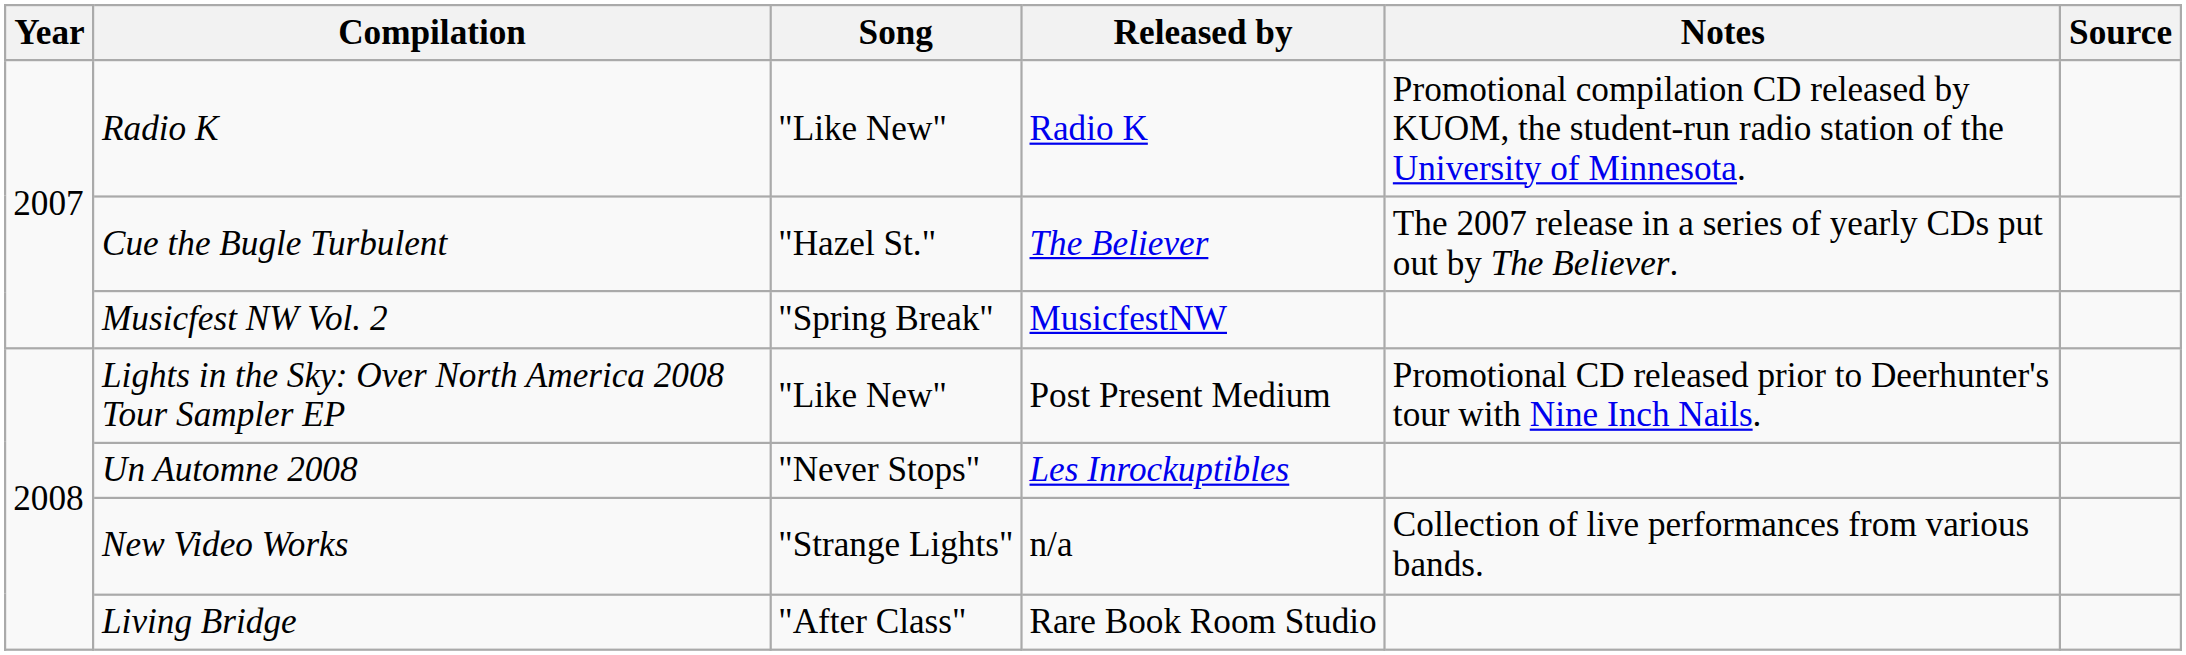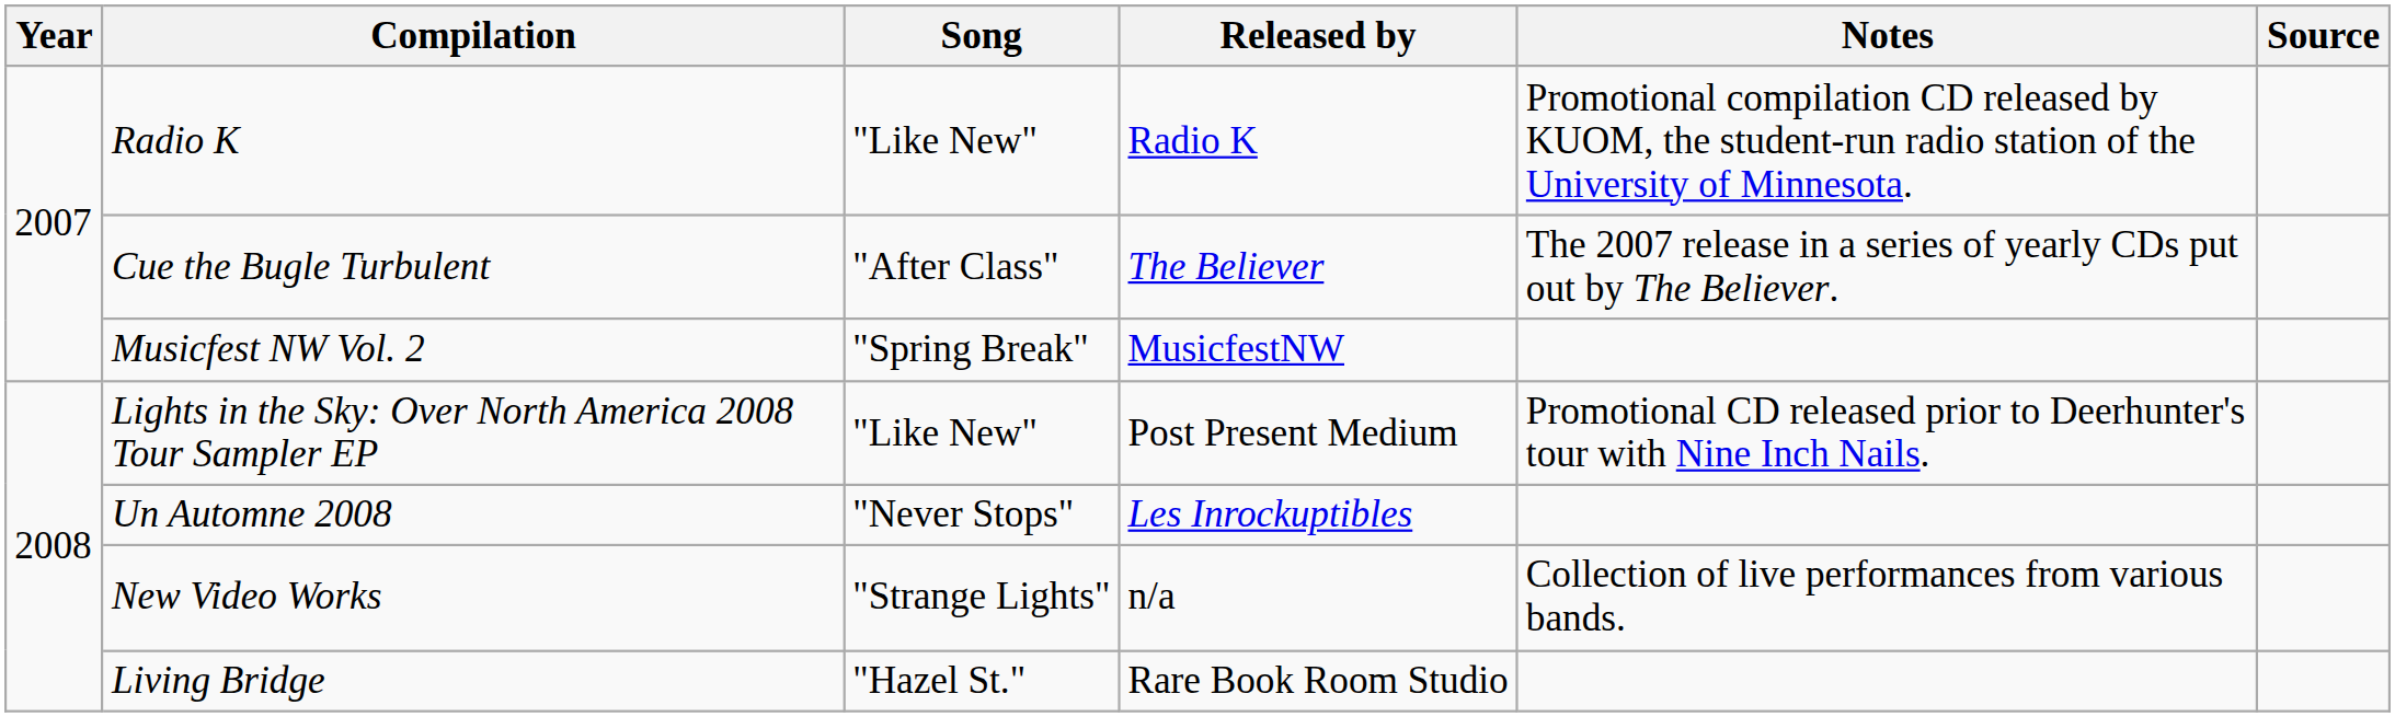Cue the Bugle Turbulent | Song: "Hazel St." -> "After Class"
Living Bridge | Song: "After Class" -> "Hazel St."
